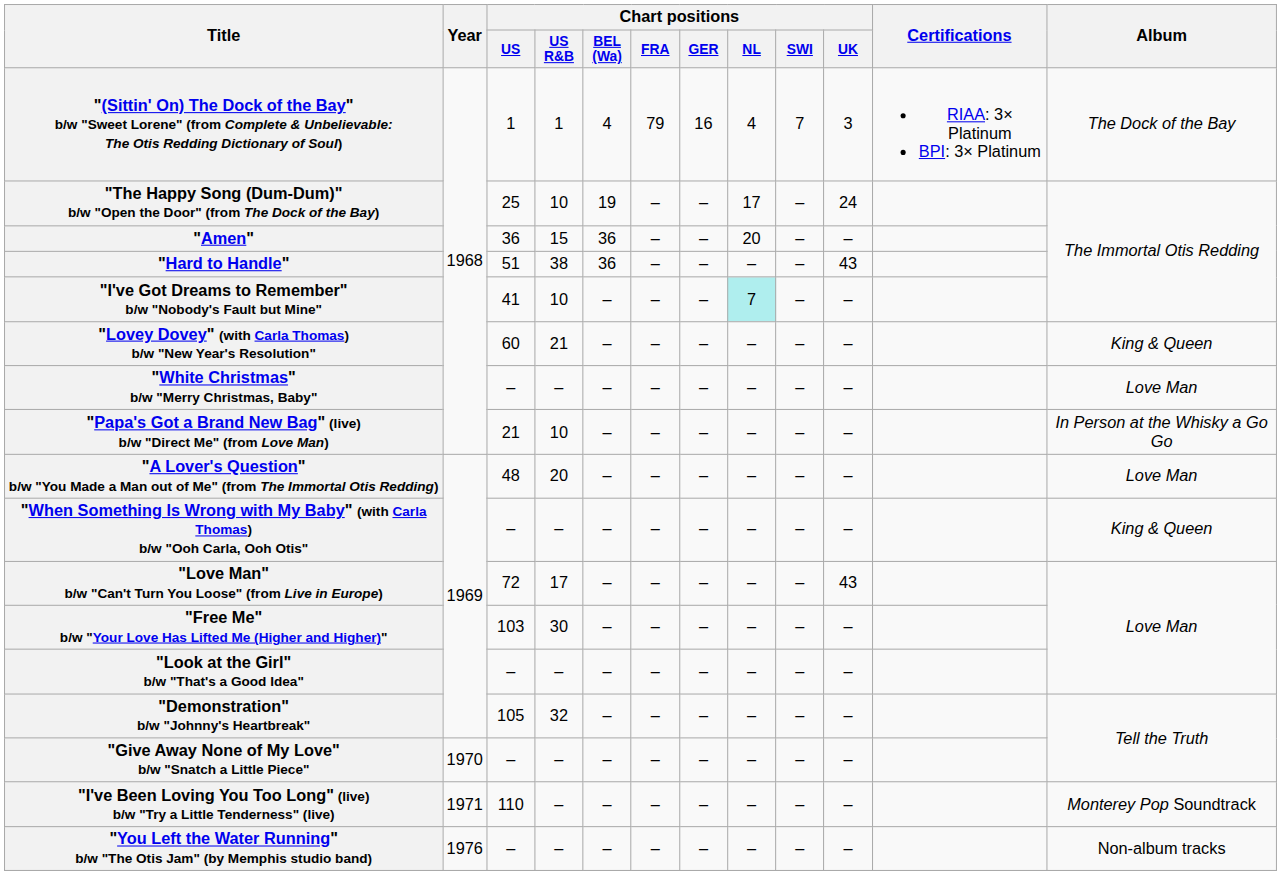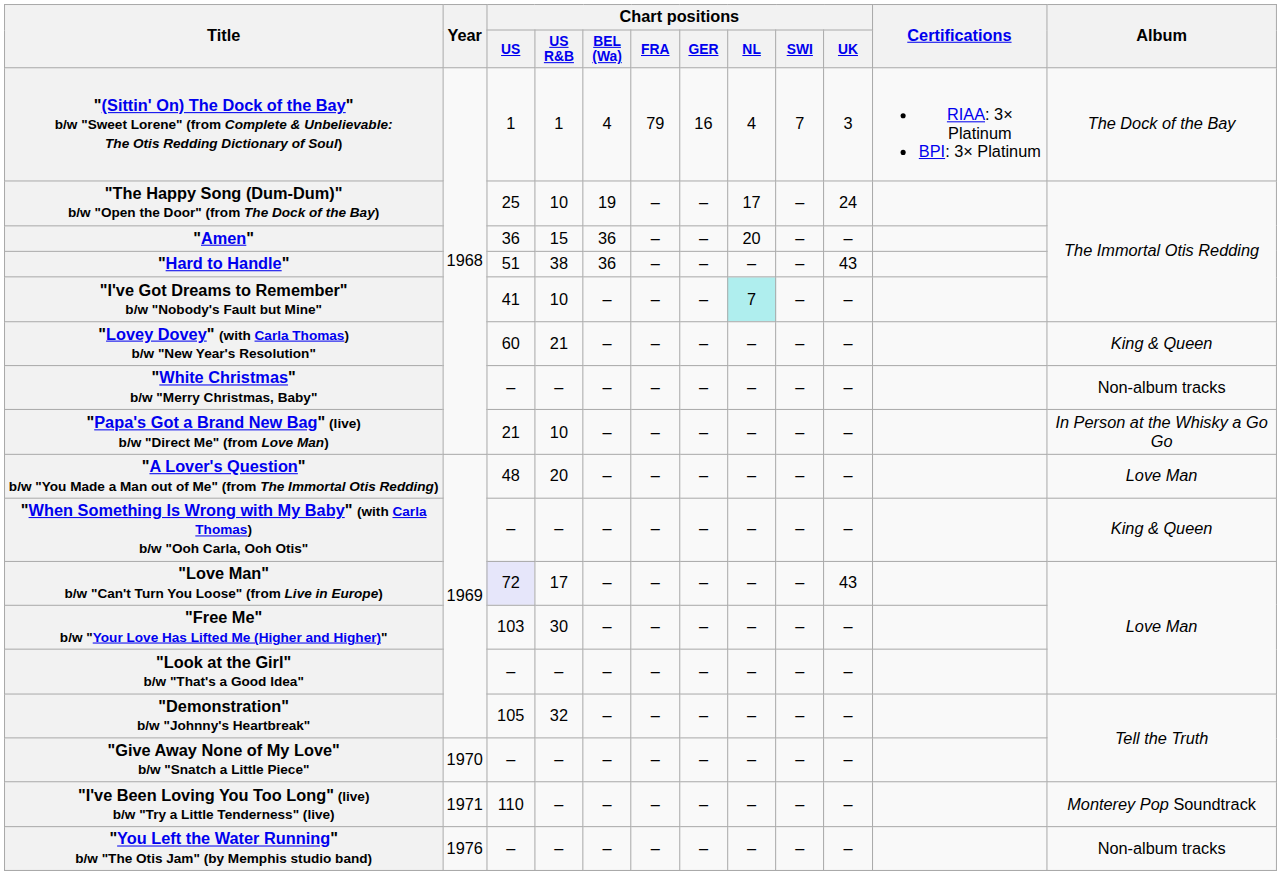"White Christmas" b/w "Merry Christmas, Baby" | Album: Love Man -> Non-album tracks
"Love Man" b/w "Can't Turn You Loose" (from Live in Europe) | Chart positions / US: no background -> lavender background
